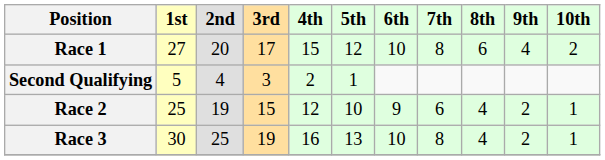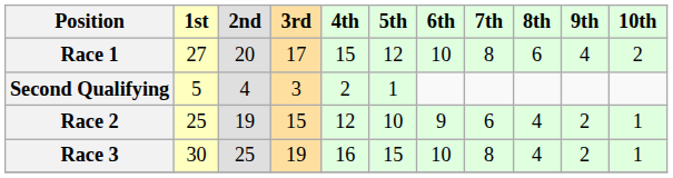Race 3 | 5th: 13 -> 15
